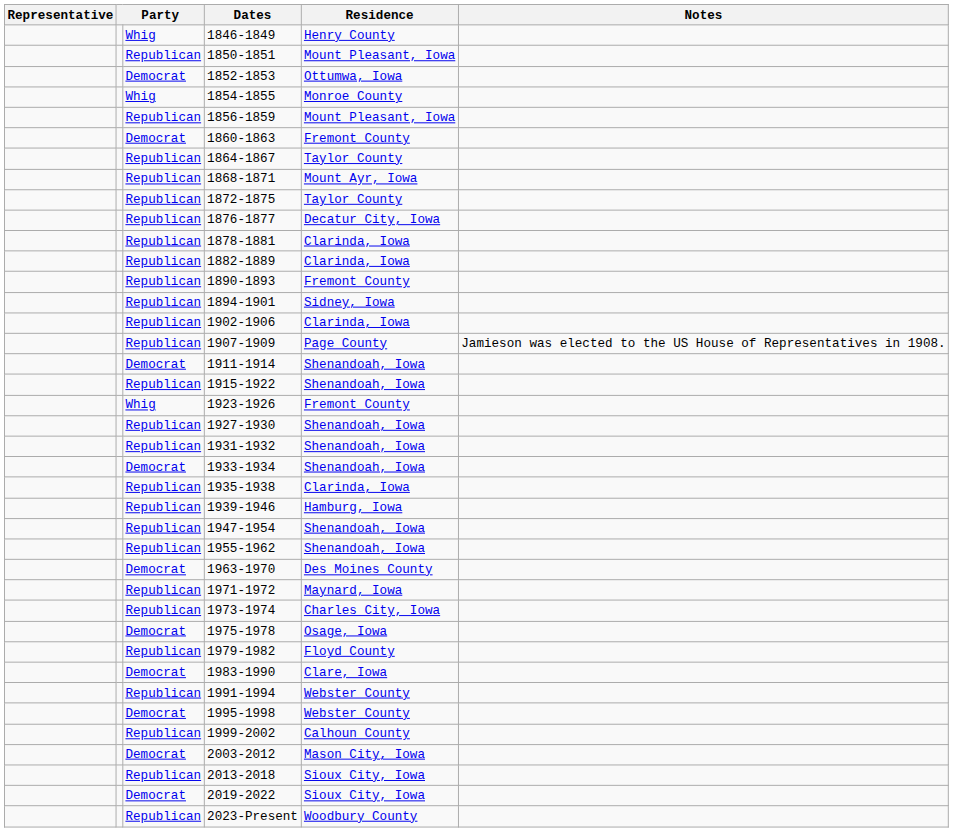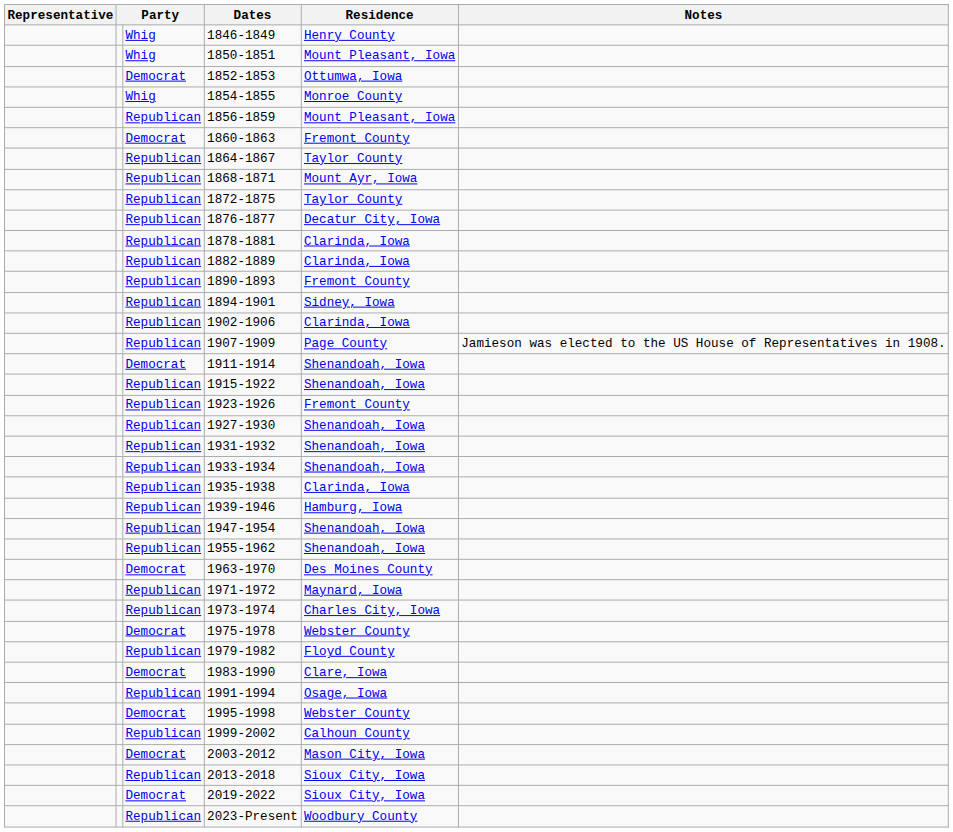1850-1851 | column 3: Republican -> Whig
1923-1926 | column 3: Whig -> Republican
1933-1934 | column 3: Democrat -> Republican
1975-1978 | Residence: Osage, Iowa -> Webster County
1991-1994 | Residence: Webster County -> Osage, Iowa
